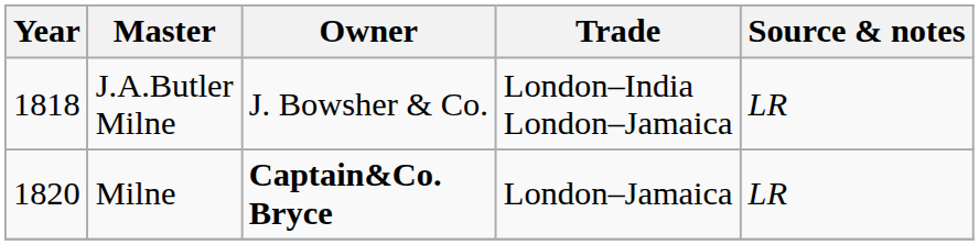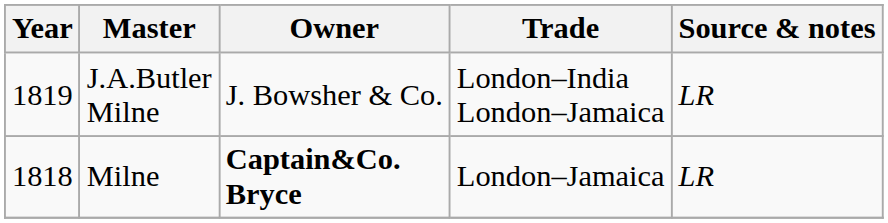J.A.Butler Milne | Year: 1818 -> 1819
Milne | Year: 1820 -> 1818
